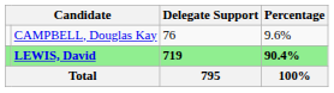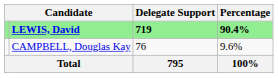rows swapped: LEWIS, David <-> CAMPBELL, Douglas Kay
